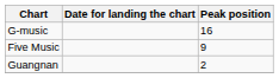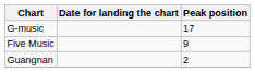G-music | Peak position: 16 -> 17
